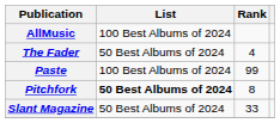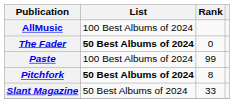The Fader | List: normal -> bold
The Fader | Rank: 4 -> 0
